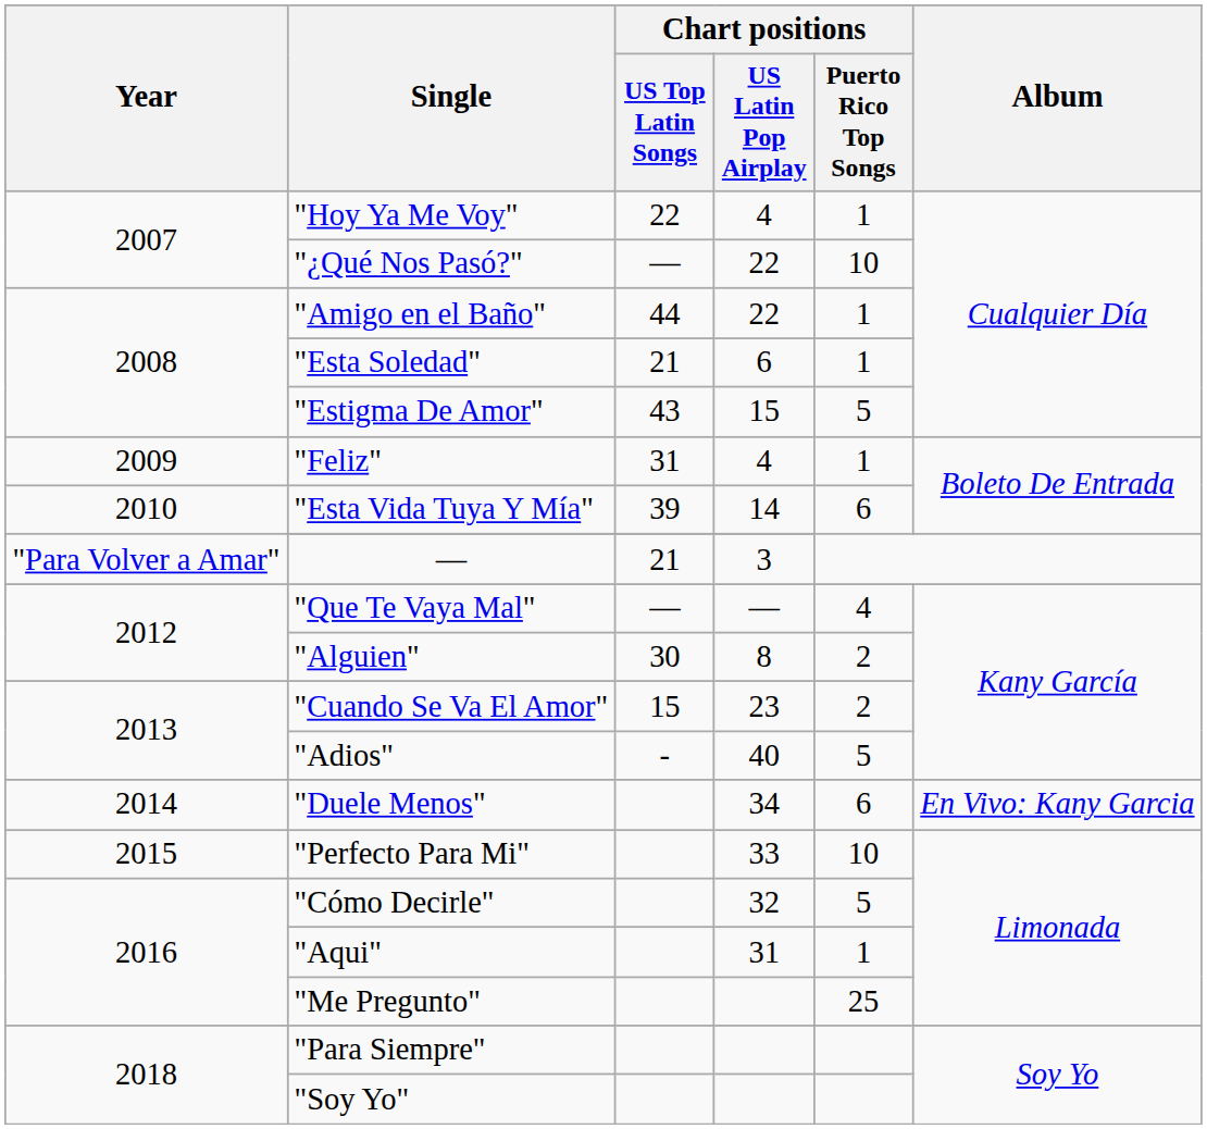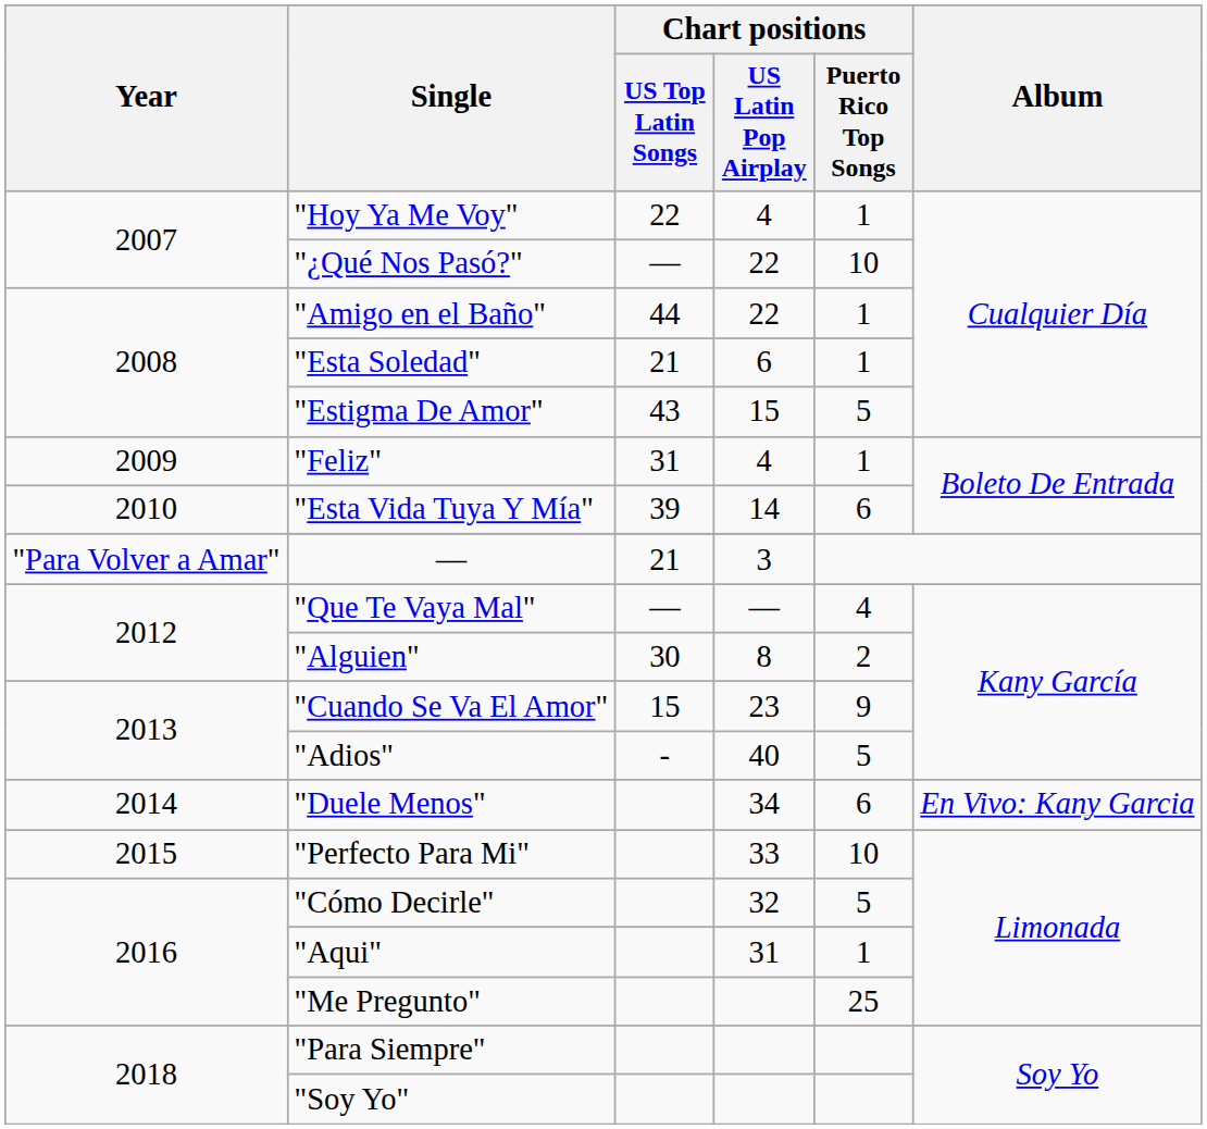"Cuando Se Va El Amor" | Chart positions / Puerto Rico Top Songs: 2 -> 9
